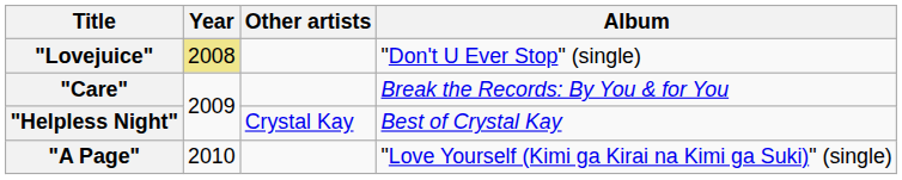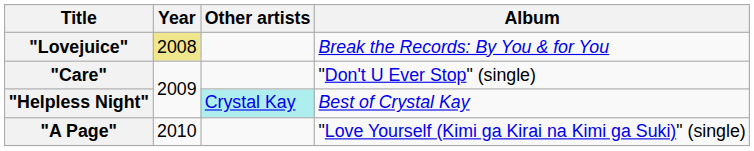"Lovejuice" | Album: "Don't U Ever Stop" (single) -> Break the Records: By You & for You
"Care" | Album: Break the Records: By You & for You -> "Don't U Ever Stop" (single)
"Helpless Night" | Other artists: no background -> paleturquoise background
